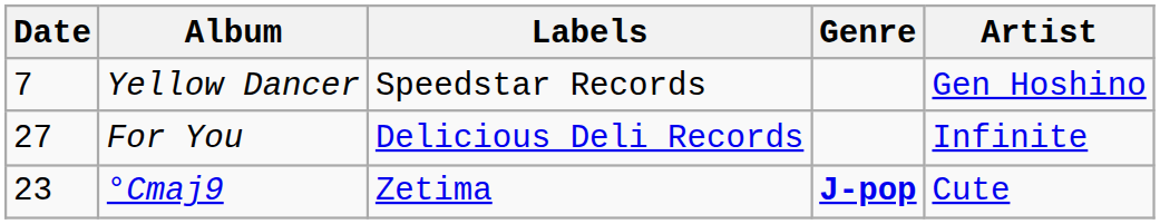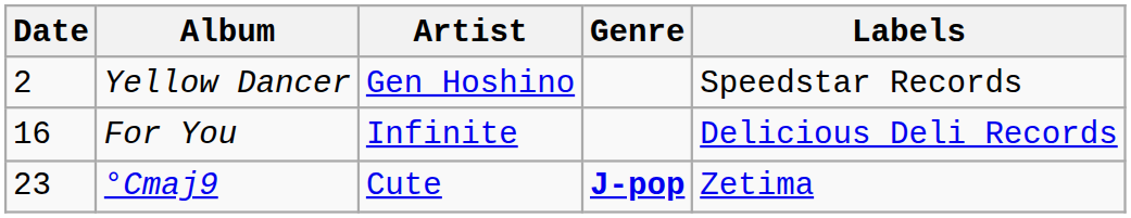columns swapped: Artist <-> Labels
Yellow Dancer | Date: 7 -> 2
For You | Date: 27 -> 16
